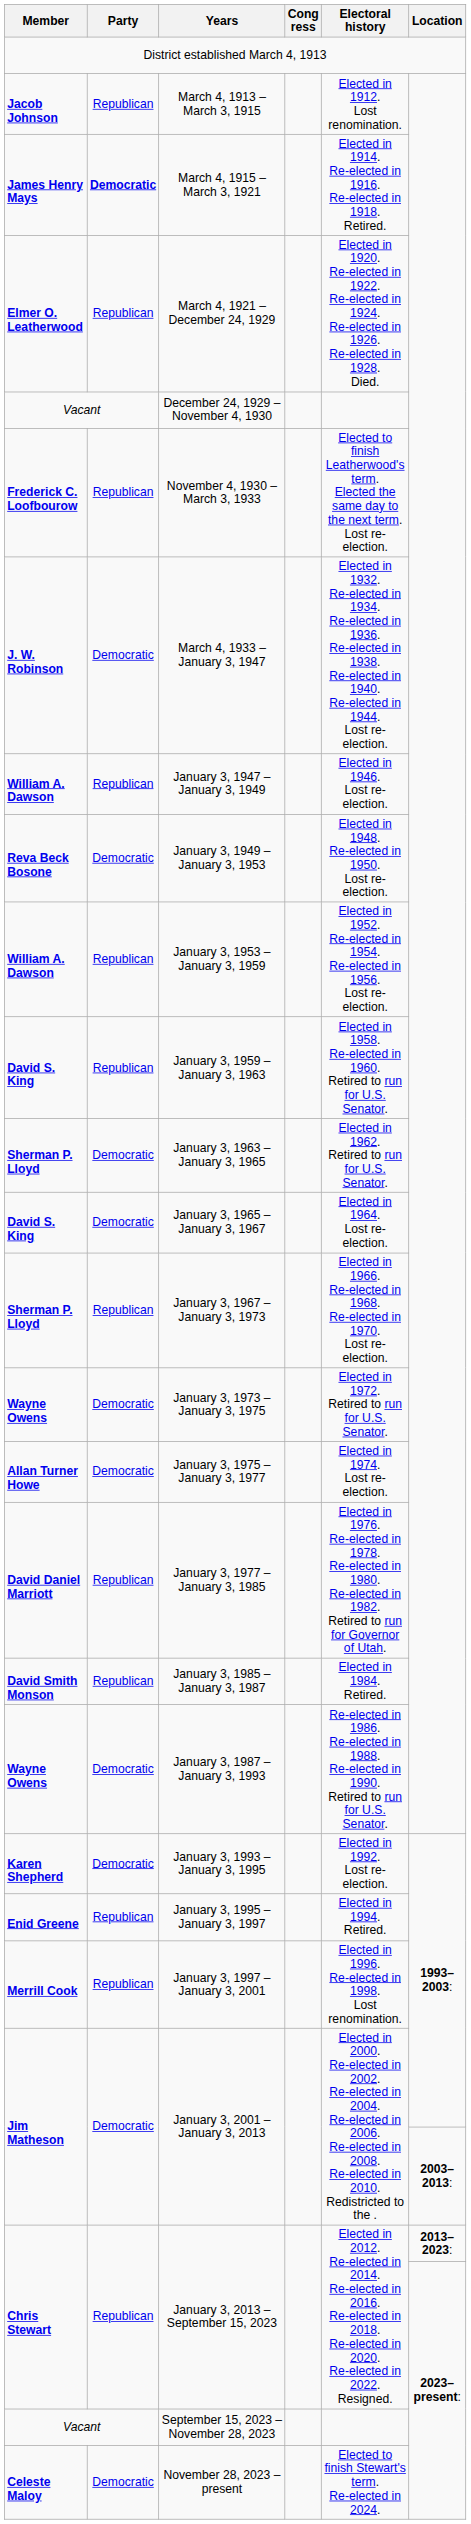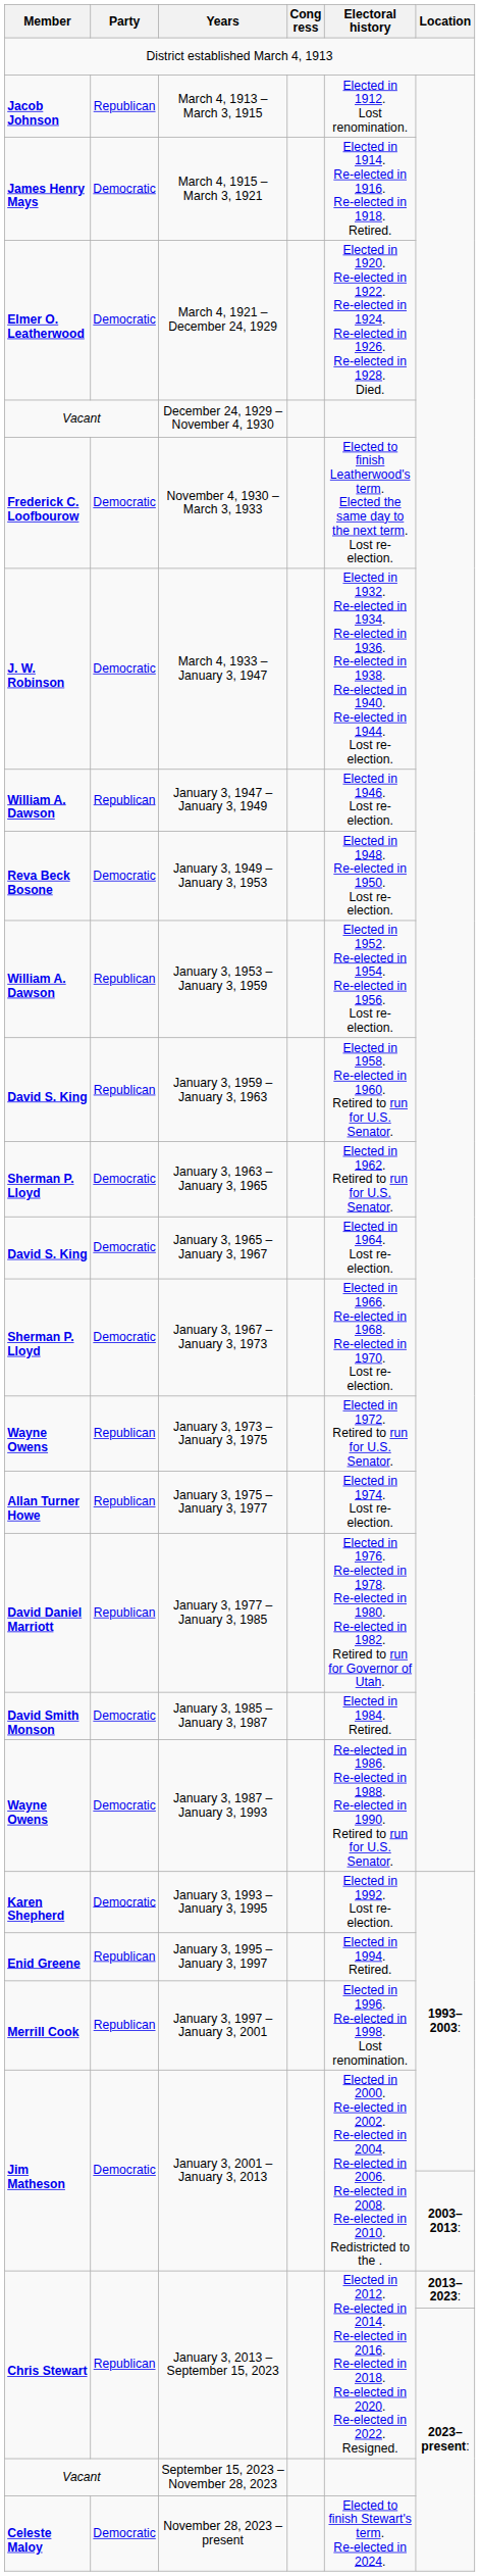March 4, 1915 – March 3, 1921 | Party: bold -> normal
March 4, 1921 – December 24, 1929 | Party: Republican -> Democratic
November 4, 1930 – March 3, 1933 | Party: Republican -> Democratic
January 3, 1967 – January 3, 1973 | Party: Republican -> Democratic
January 3, 1973 – January 3, 1975 | Party: Democratic -> Republican
January 3, 1975 – January 3, 1977 | Party: Democratic -> Republican
January 3, 1985 – January 3, 1987 | Party: Republican -> Democratic
